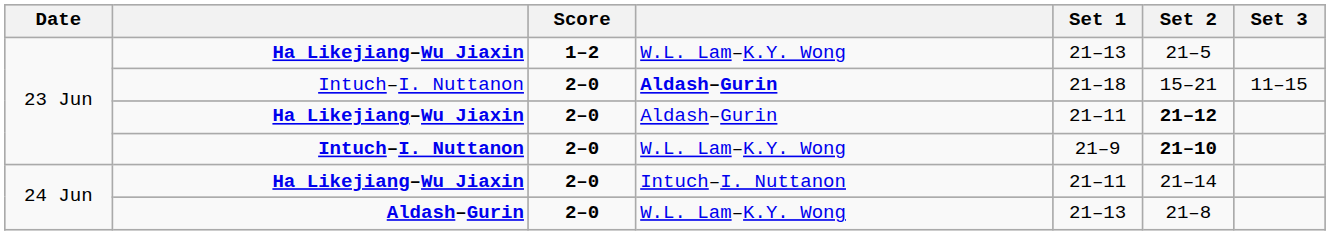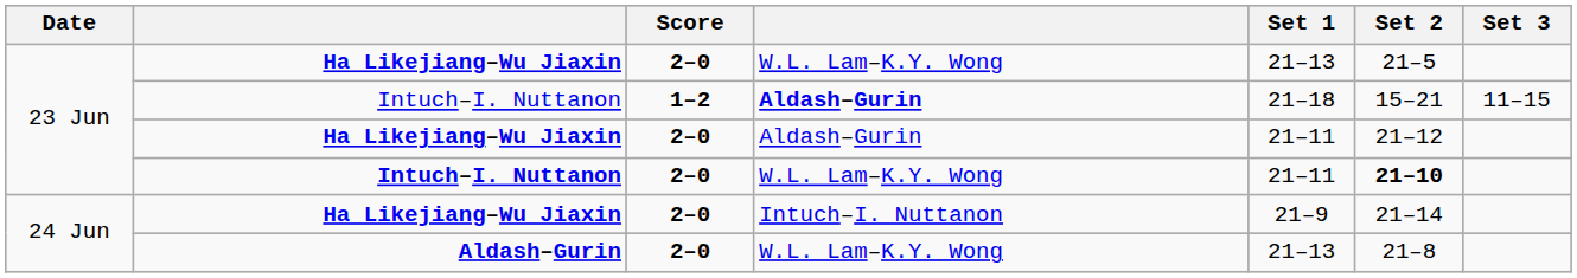Ha Likejiang–Wu Jiaxin / W.L. Lam–K.Y. Wong | Score: 1–2 -> 2–0
Intuch–I. Nuttanon / Aldash–Gurin | Score: 2–0 -> 1–2
Ha Likejiang–Wu Jiaxin / Aldash–Gurin | Set 2: bold -> normal
Intuch–I. Nuttanon / W.L. Lam–K.Y. Wong | Set 1: 21–9 -> 21–11
Ha Likejiang–Wu Jiaxin / Intuch–I. Nuttanon | Set 1: 21–11 -> 21–9
